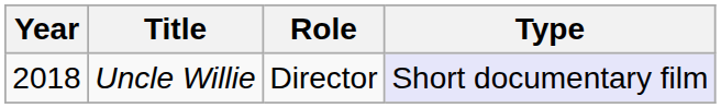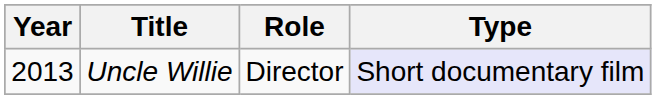Uncle Willie | Year: 2018 -> 2013
